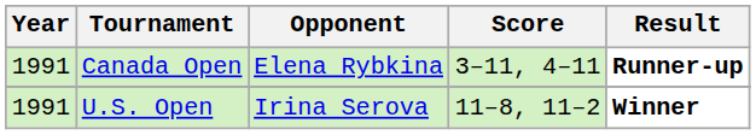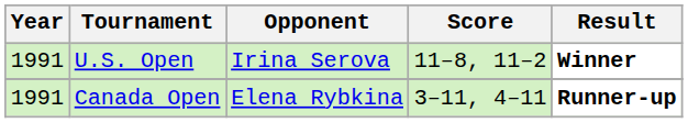rows swapped: Canada Open <-> U.S. Open
